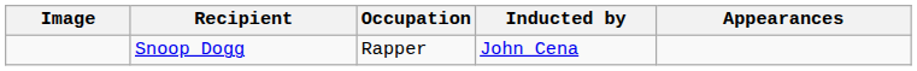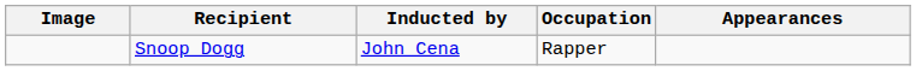columns swapped: Occupation <-> Inducted by
